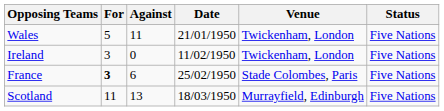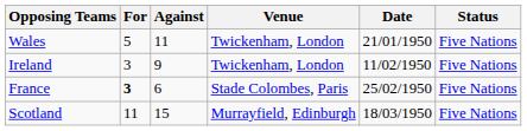columns swapped: Date <-> Venue
Ireland | Against: 0 -> 9
Scotland | Against: 13 -> 15
